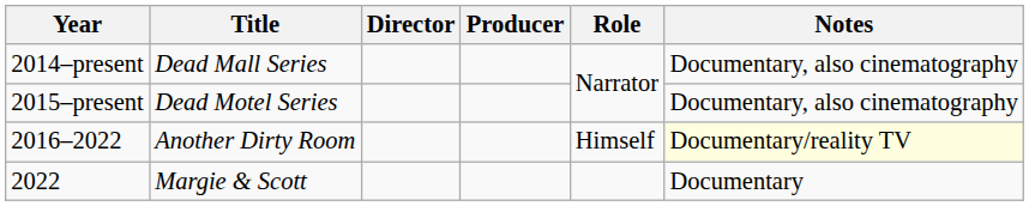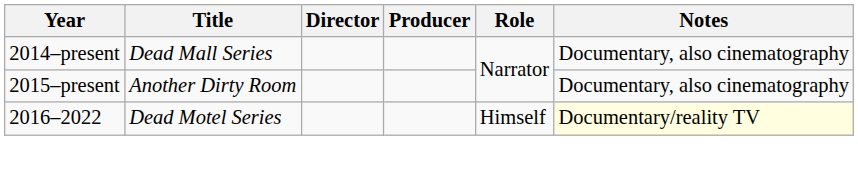2015–present | Title: Dead Motel Series -> Another Dirty Room
2016–2022 | Title: Another Dirty Room -> Dead Motel Series
- row: 2022 | Margie & Scott | Documentary
